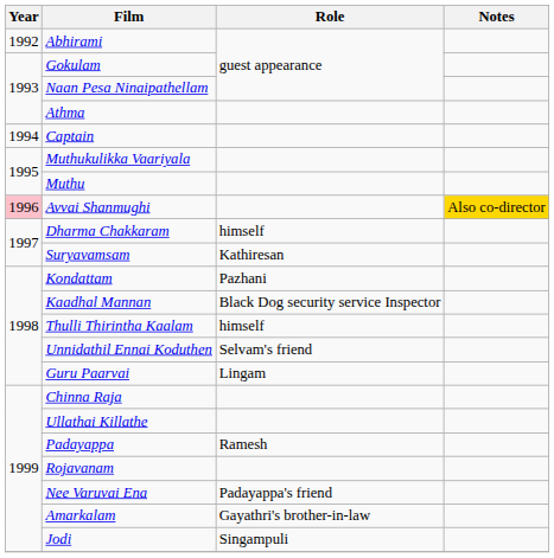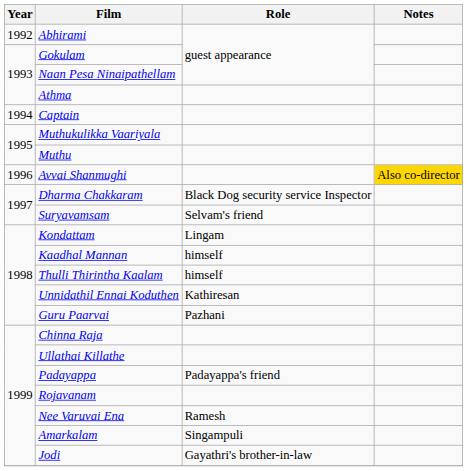Avvai Shanmughi | Year: pink background -> no background
Dharma Chakkaram | Role: himself -> Black Dog security service Inspector
Suryavamsam | Role: Kathiresan -> Selvam's friend
Kondattam | Role: Pazhani -> Lingam
Kaadhal Mannan | Role: Black Dog security service Inspector -> himself
Unnidathil Ennai Koduthen | Role: Selvam's friend -> Kathiresan
Guru Paarvai | Role: Lingam -> Pazhani
Padayappa | Role: Ramesh -> Padayappa's friend
Nee Varuvai Ena | Role: Padayappa's friend -> Ramesh
Amarkalam | Role: Gayathri's brother-in-law -> Singampuli
Jodi | Role: Singampuli -> Gayathri's brother-in-law
